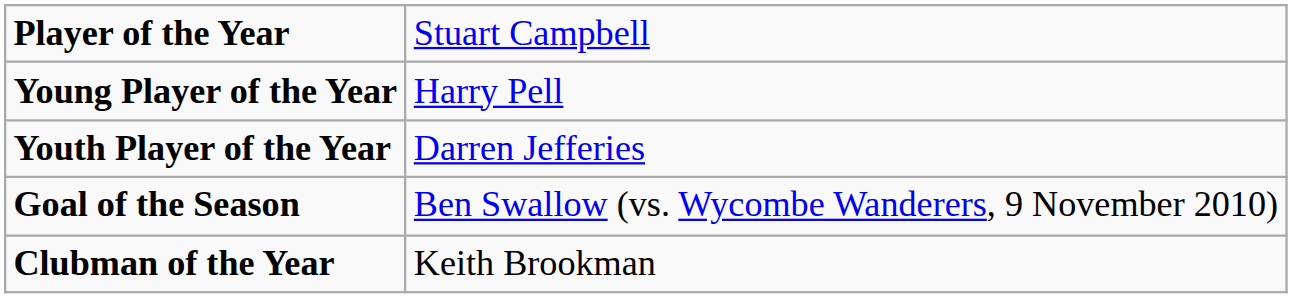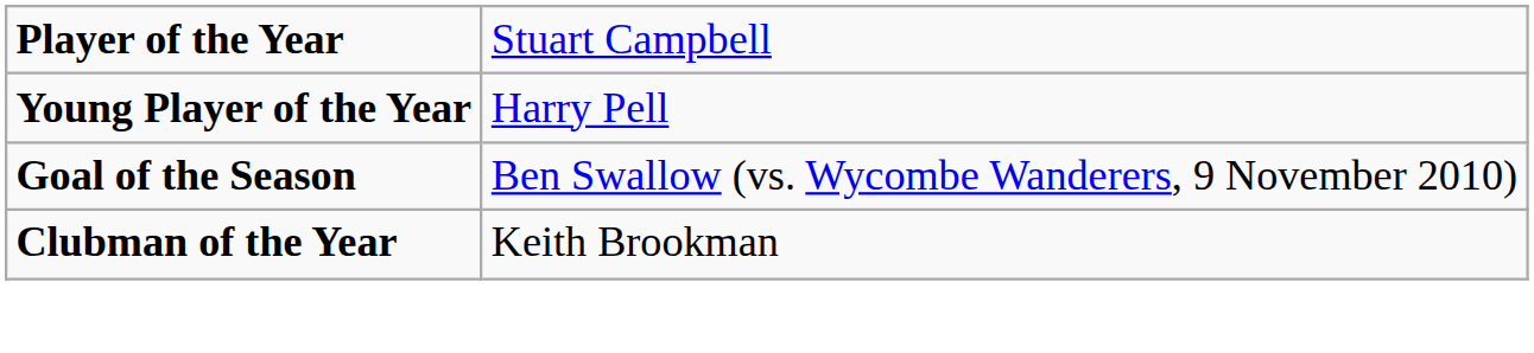- row: Youth Player of the Year | Darren Jefferies
